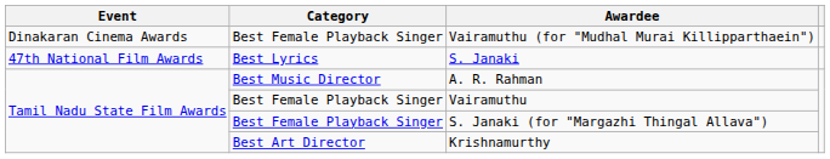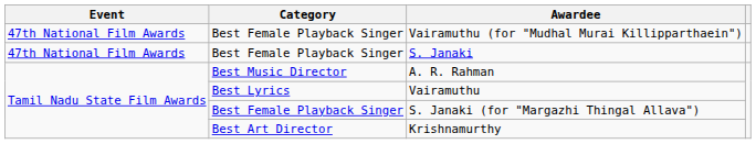Vairamuthu (for "Mudhal Murai Killipparthaein") | Event: Dinakaran Cinema Awards -> 47th National Film Awards
S. Janaki | Category: Best Lyrics -> Best Female Playback Singer
Vairamuthu | Category: Best Female Playback Singer -> Best Lyrics
